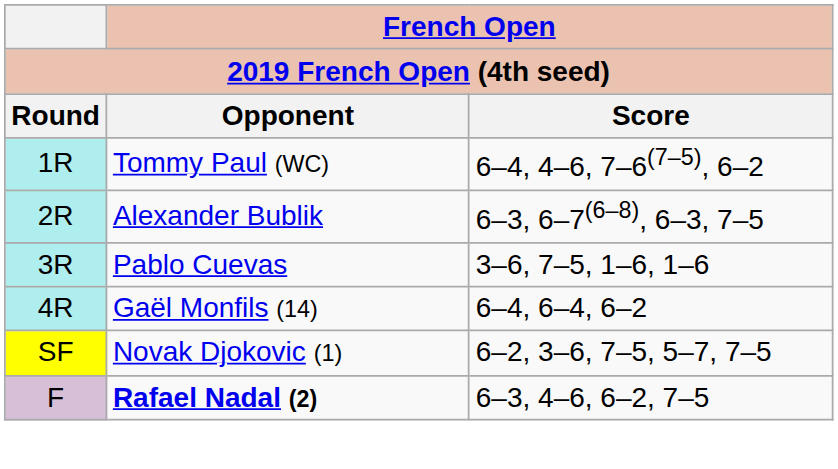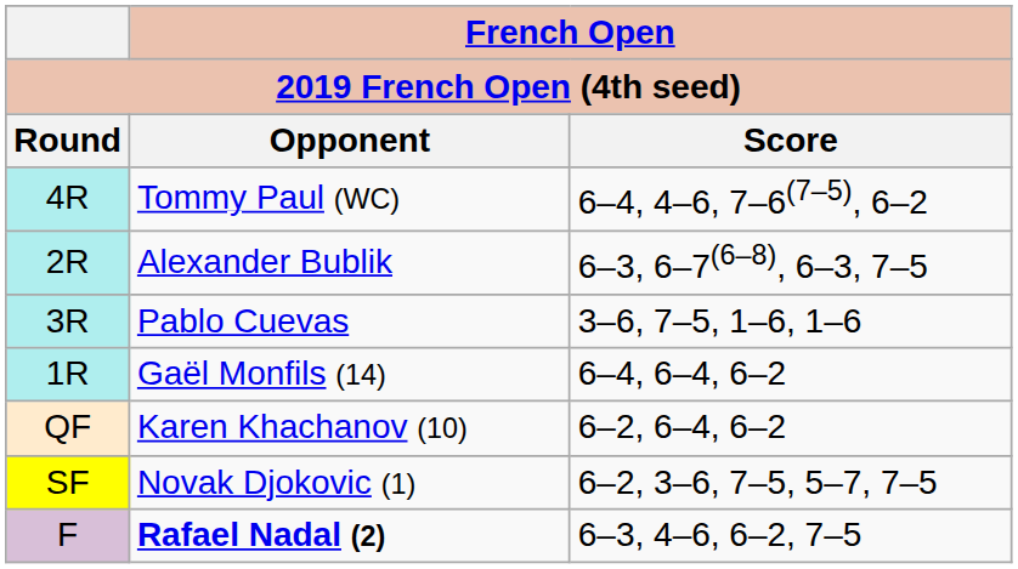Tommy Paul (WC) | Round: 1R -> 4R
Gaël Monfils (14) | Round: 4R -> 1R
+ row: QF | Karen Khachanov (10) | 6–2, 6–4, 6–2
